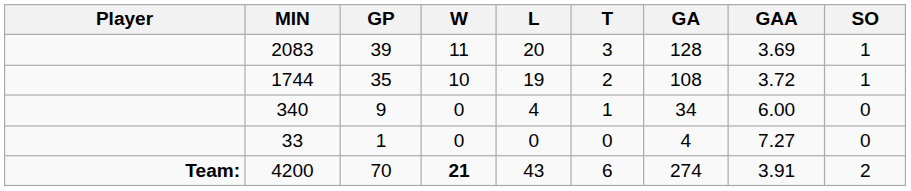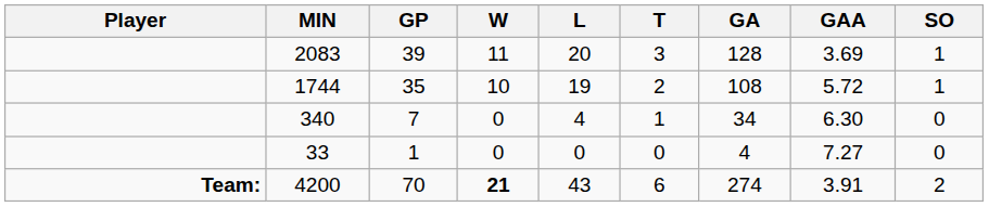1744 | GAA: 3.72 -> 5.72
340 | GP: 9 -> 7
340 | GAA: 6.00 -> 6.30
